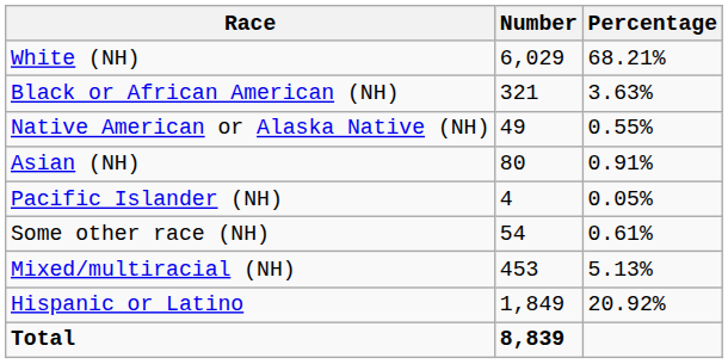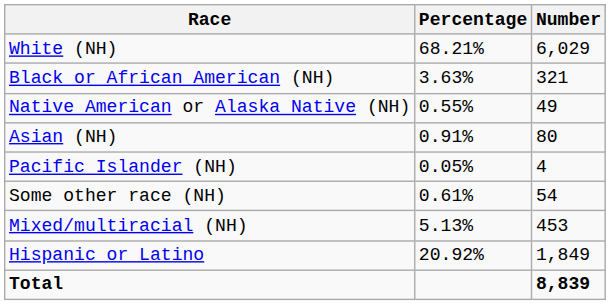columns swapped: Number <-> Percentage
